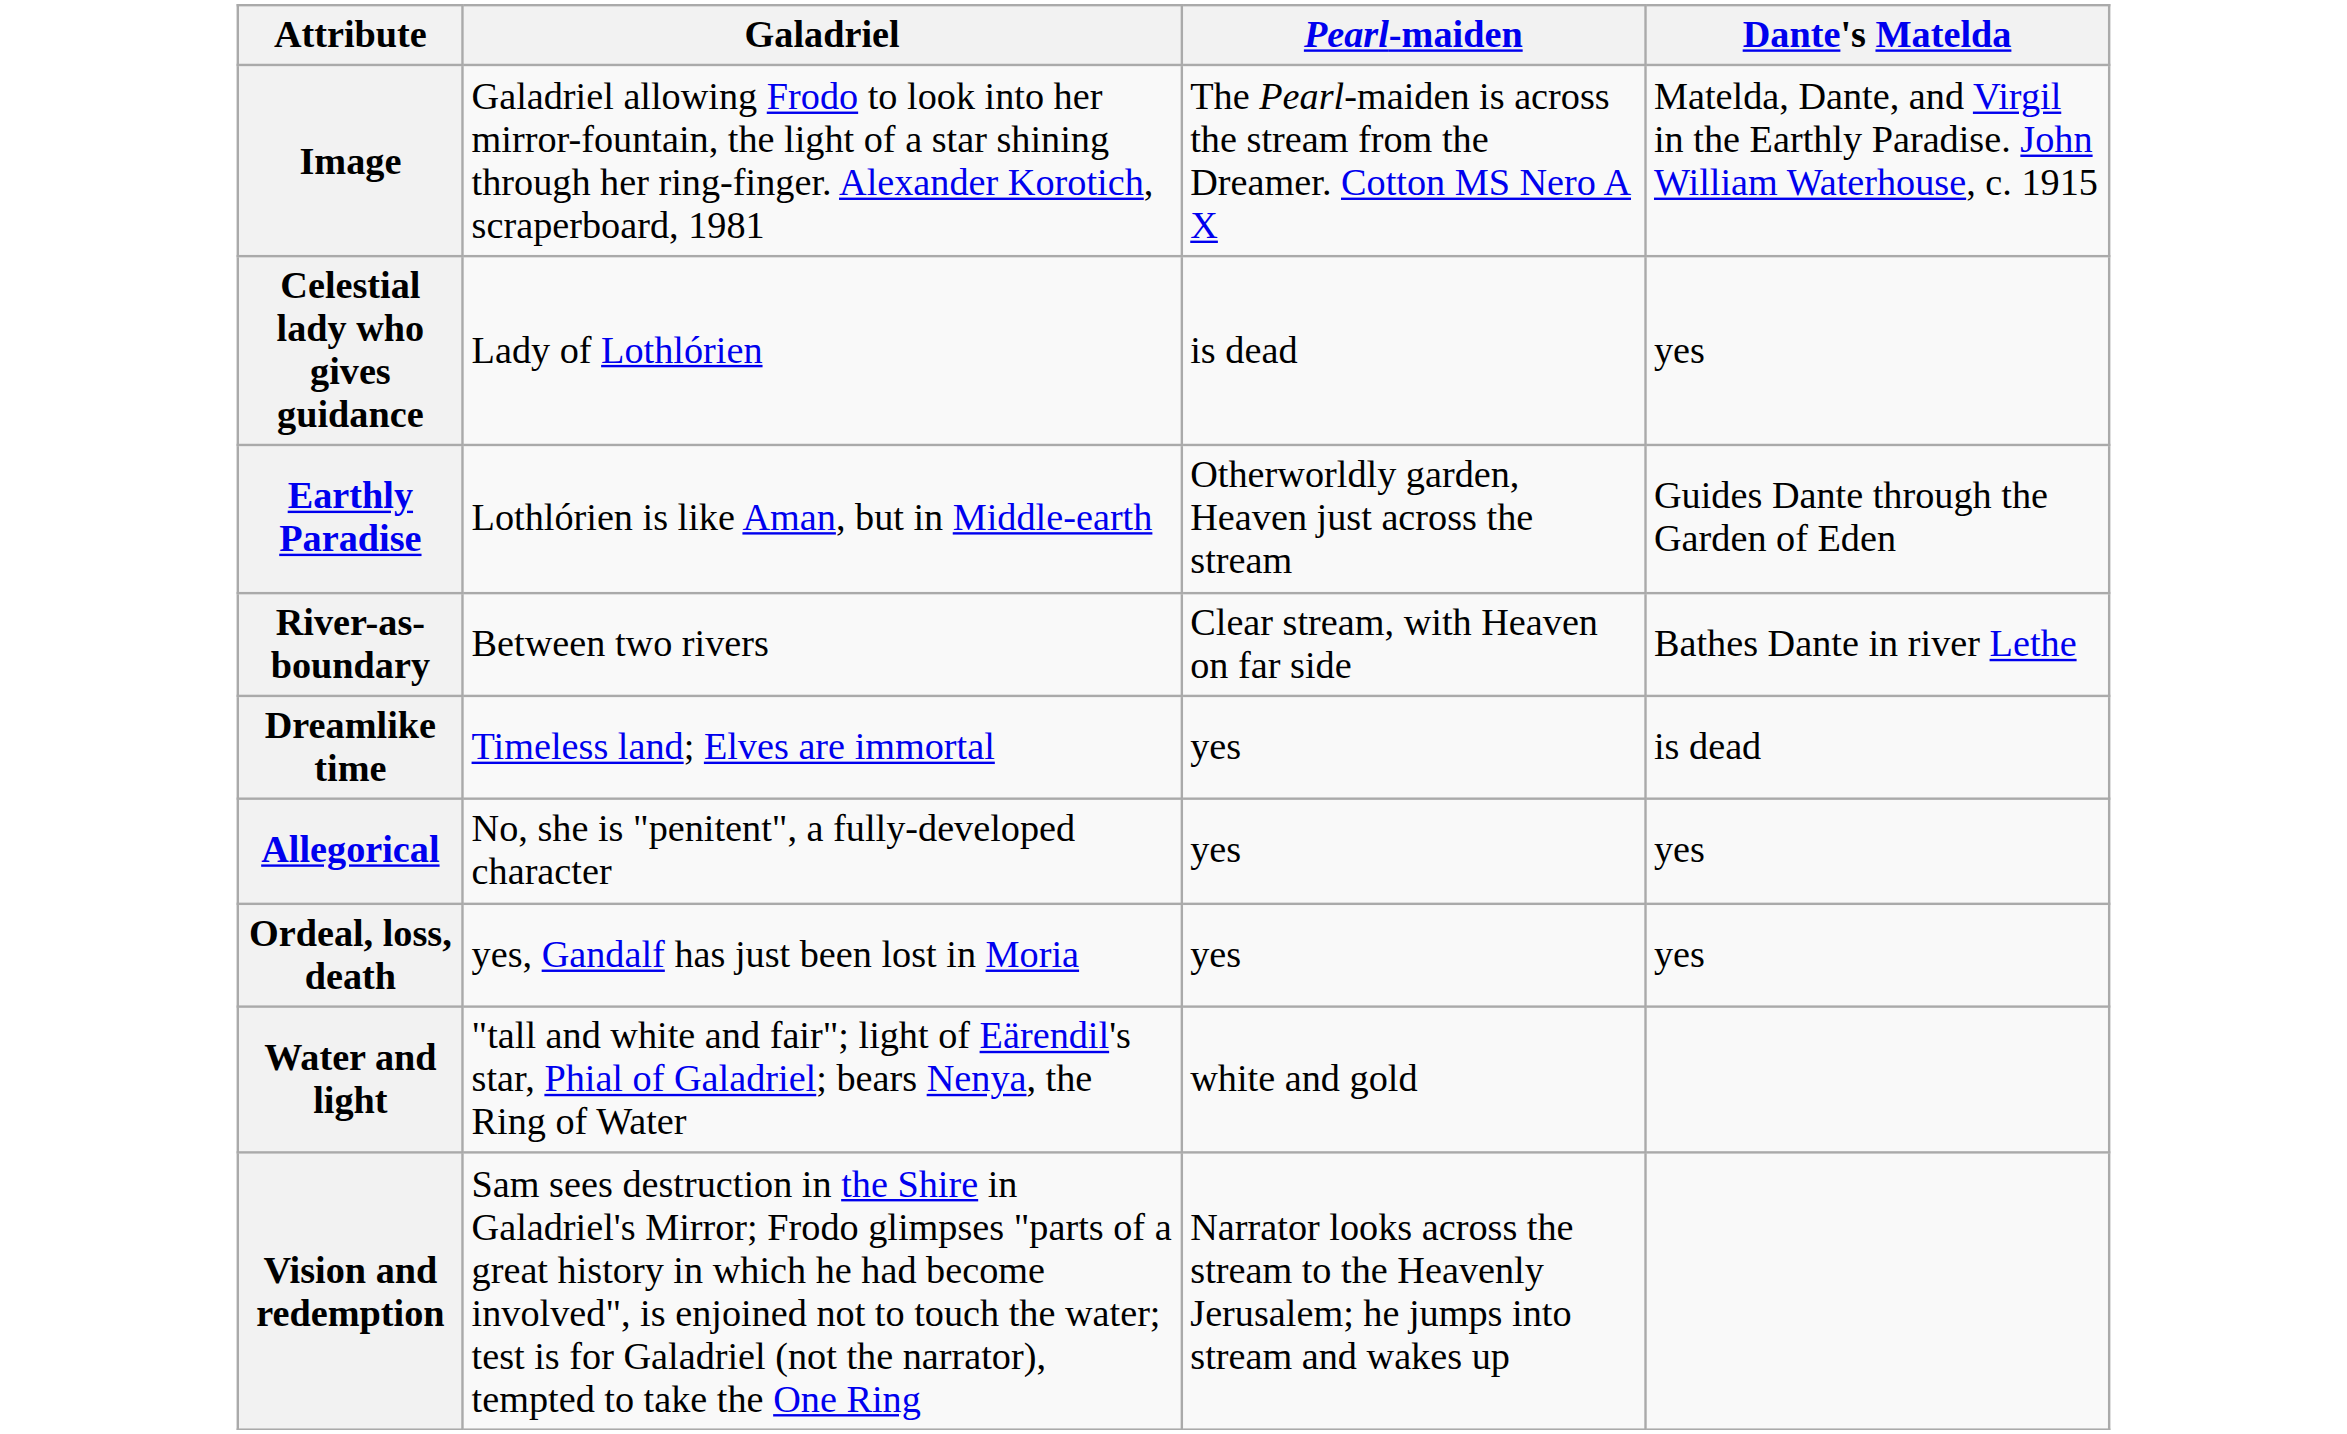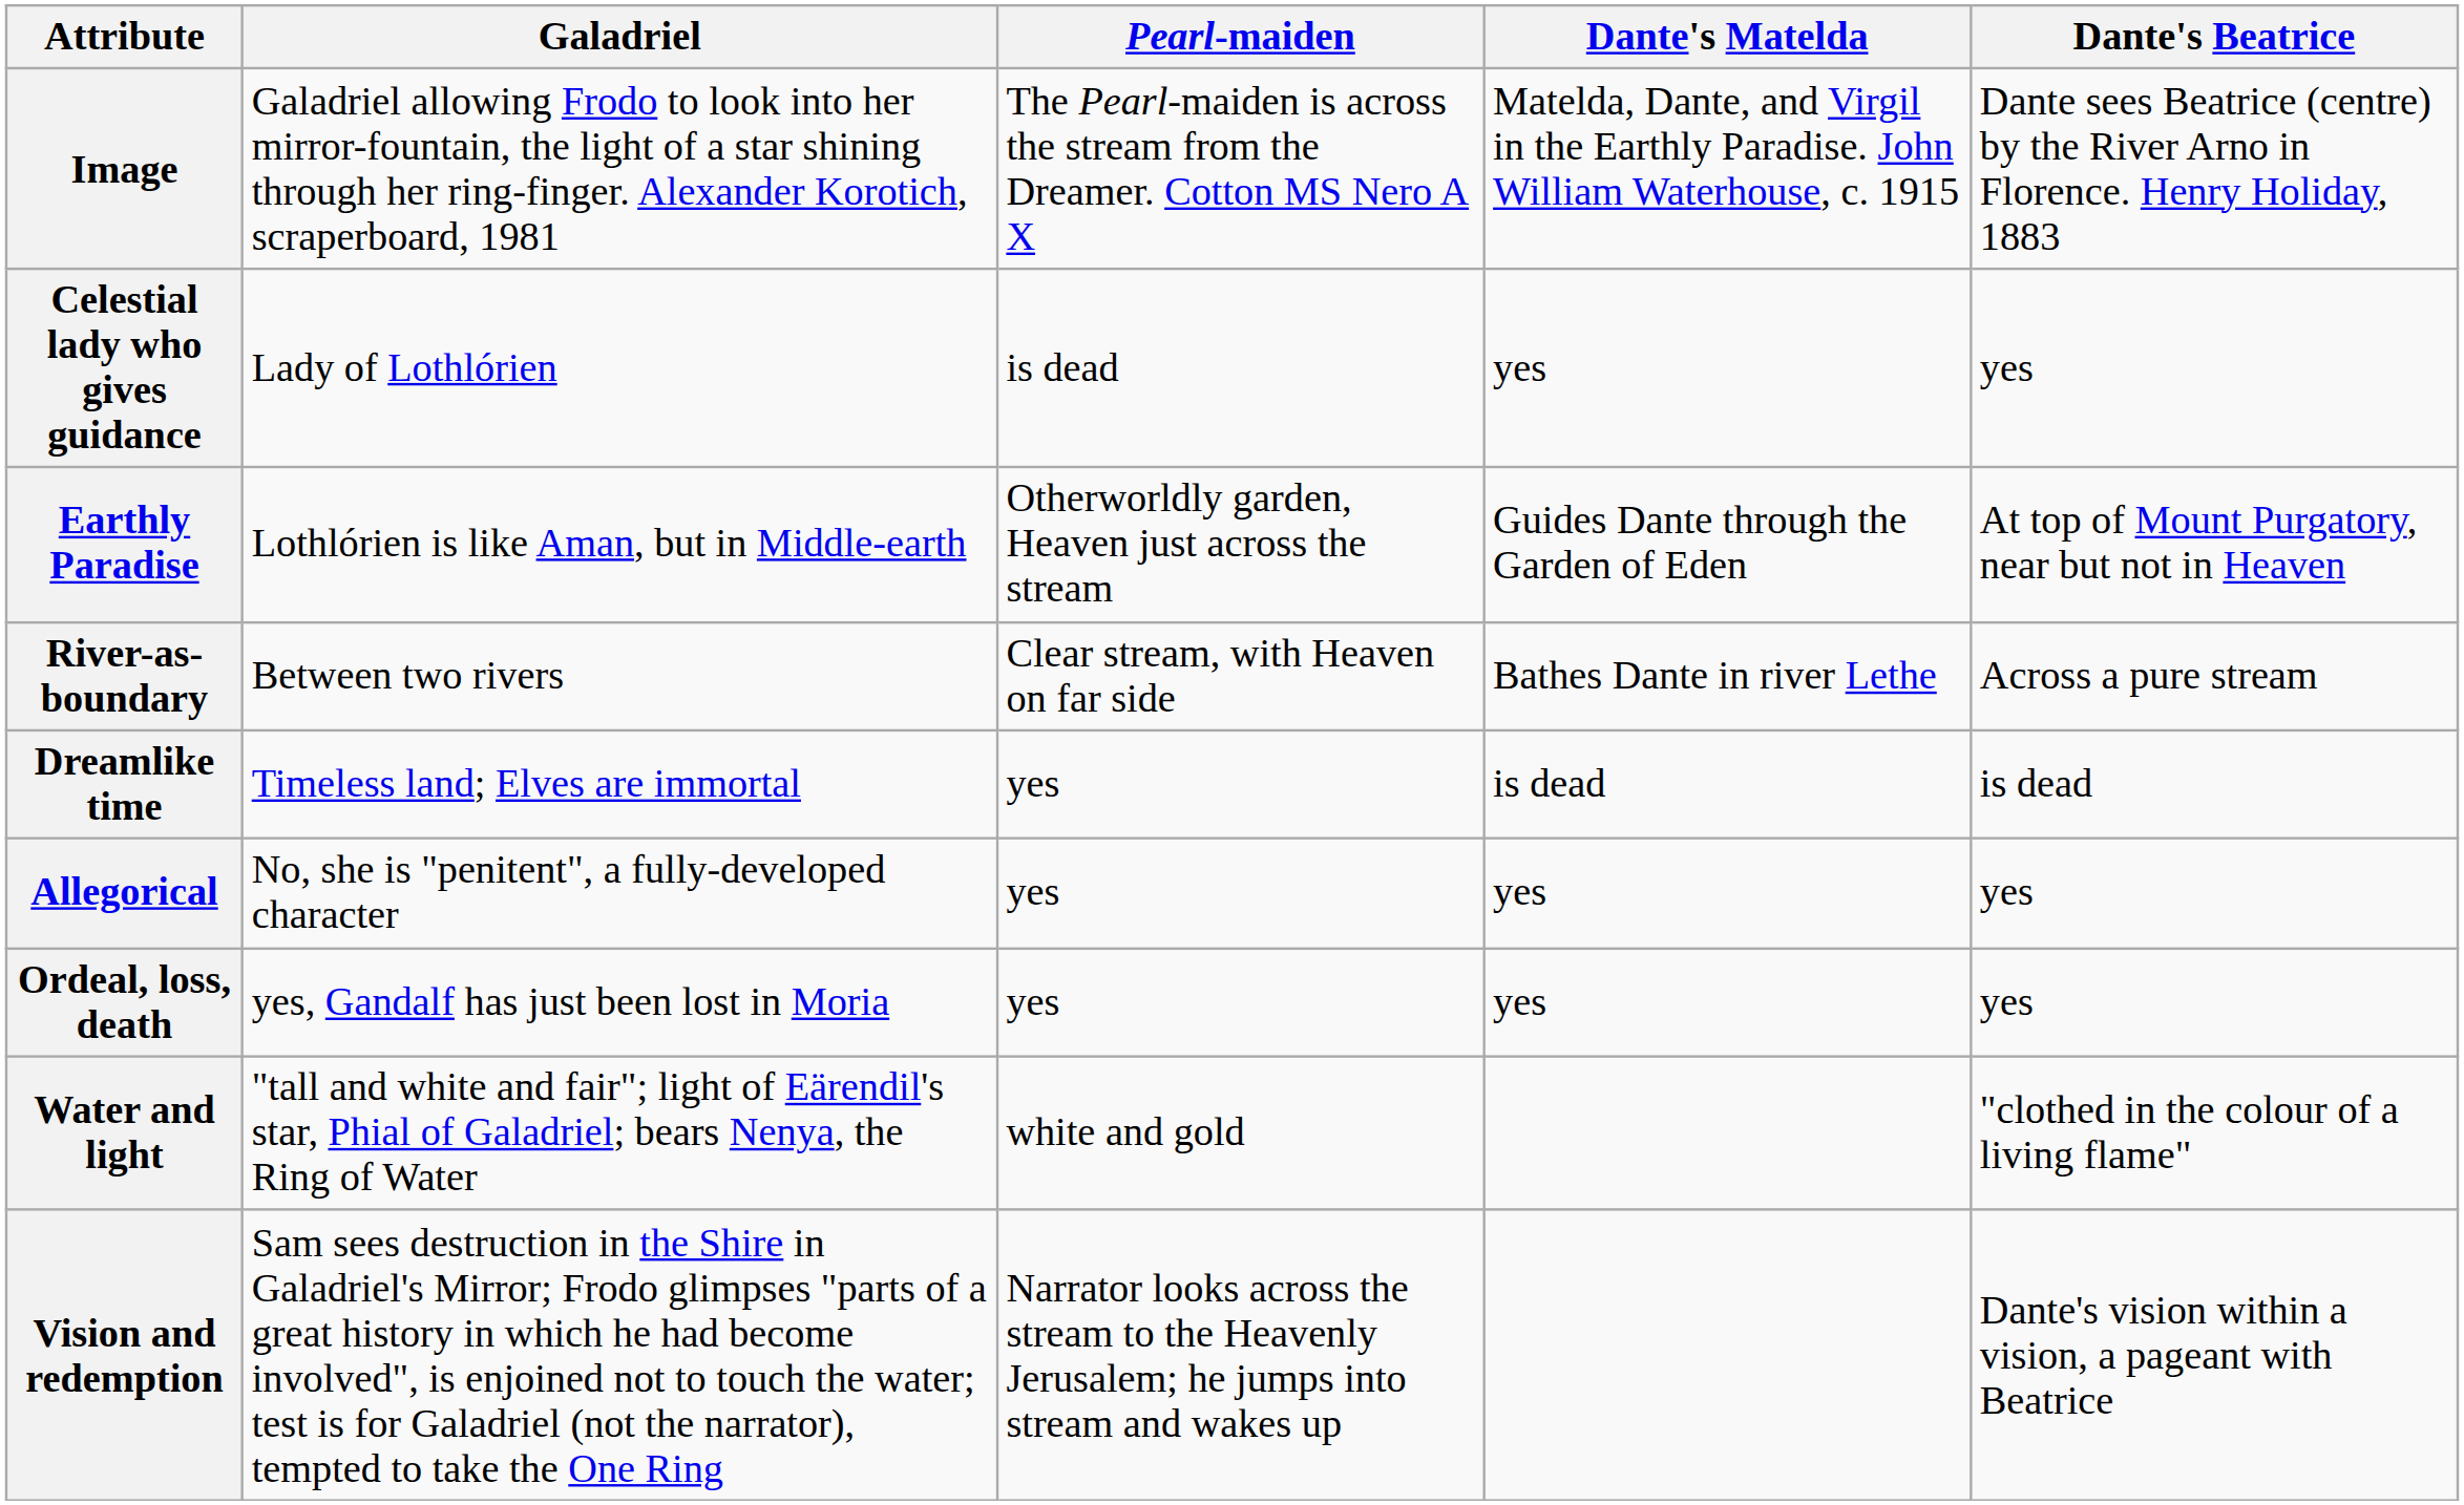+ column: Dante's Beatrice | Dante sees Beatrice (centre) by the River Arno in Florence. Henry Holiday, 1883 | yes | At top of Mount Purgatory, near but not in Heaven | Across a pure stream | is dead | yes | yes | "clothed in the colour of a living flame" | Dante's vision within a vision, a pageant with Beatrice
